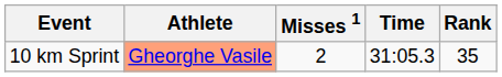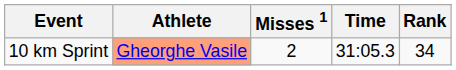10 km Sprint | Rank: 35 -> 34
